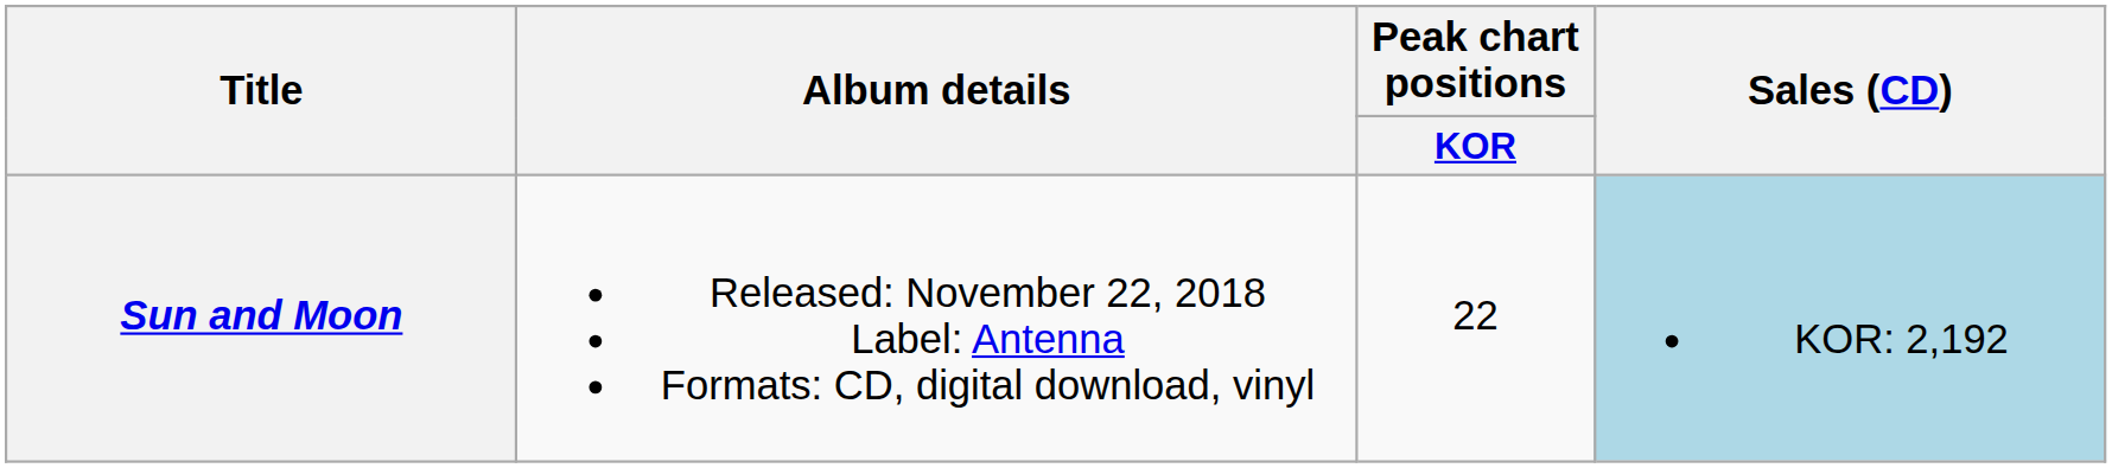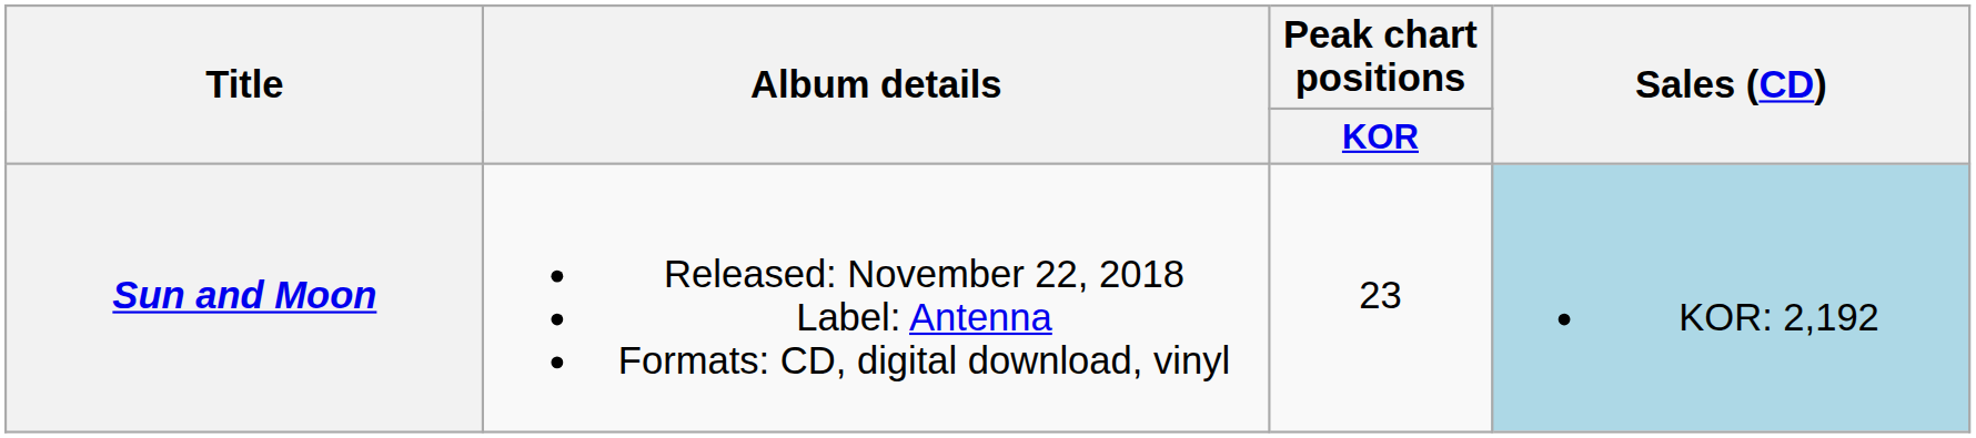Sun and Moon | Peak chart positions / KOR: 22 -> 23
